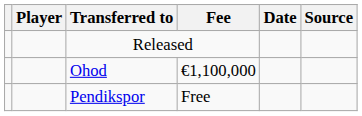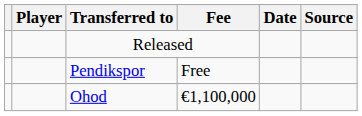rows swapped: Pendikspor <-> Ohod
